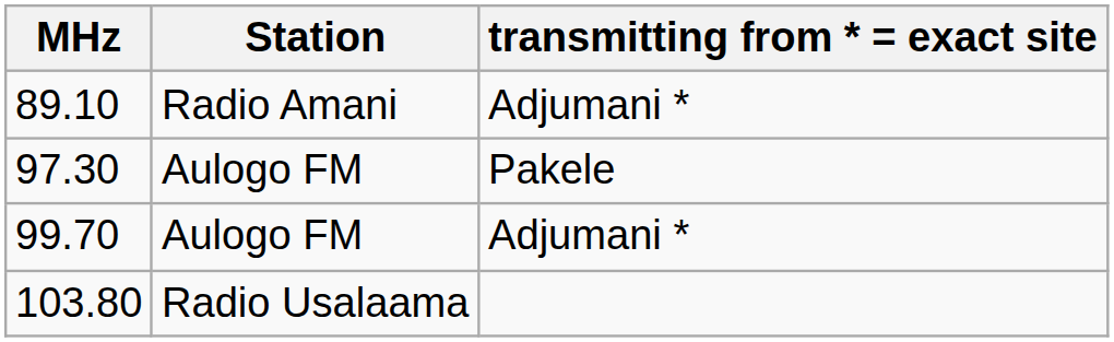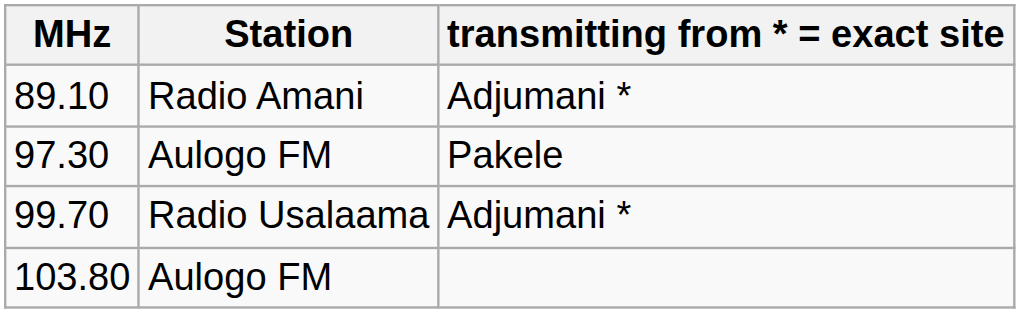99.70 | Station: Aulogo FM -> Radio Usalaama
103.80 | Station: Radio Usalaama -> Aulogo FM
